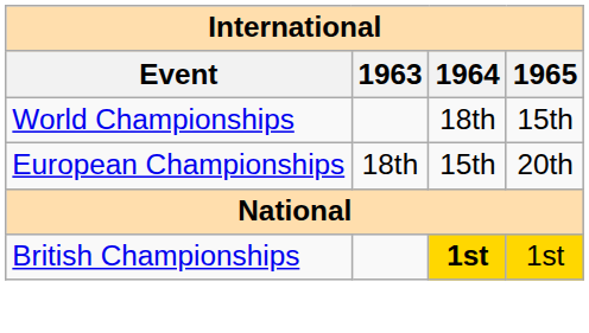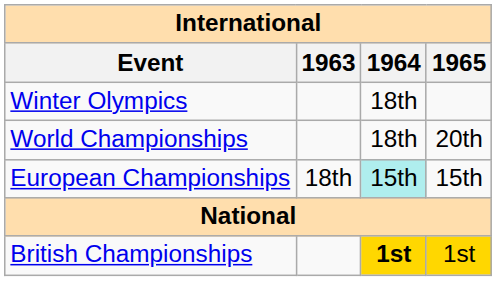+ row: Winter Olympics | 18th
World Championships | 1965: 15th -> 20th
European Championships | 1964: no background -> paleturquoise background
European Championships | 1965: 20th -> 15th
